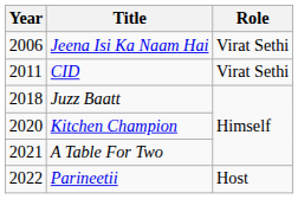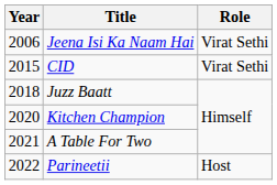CID | Year: 2011 -> 2015
